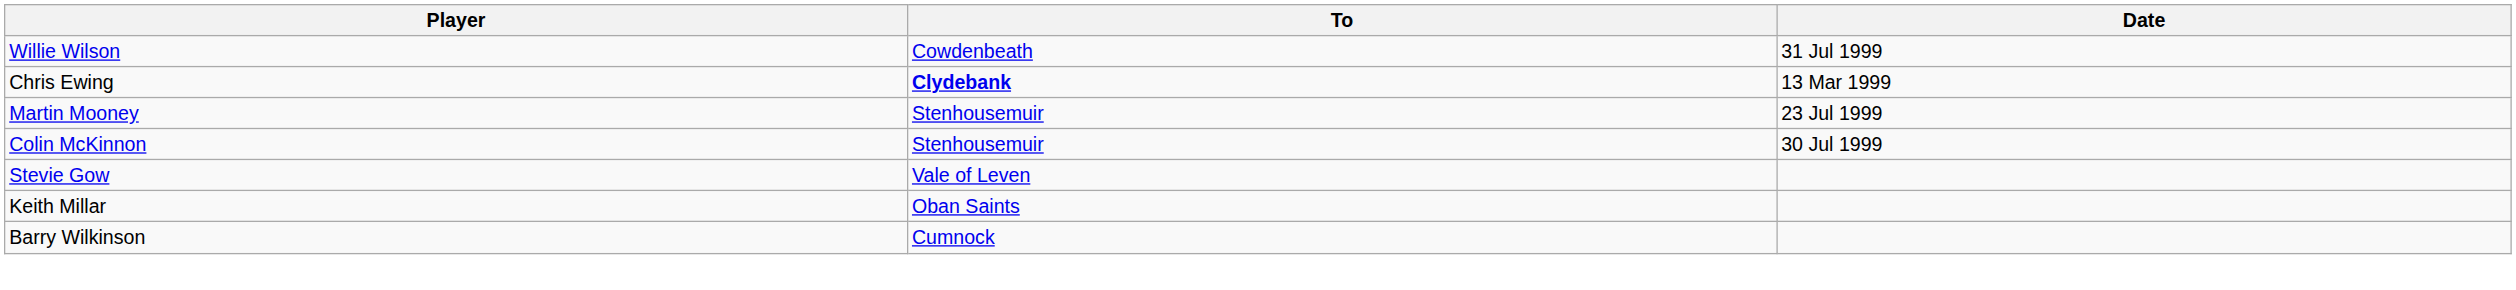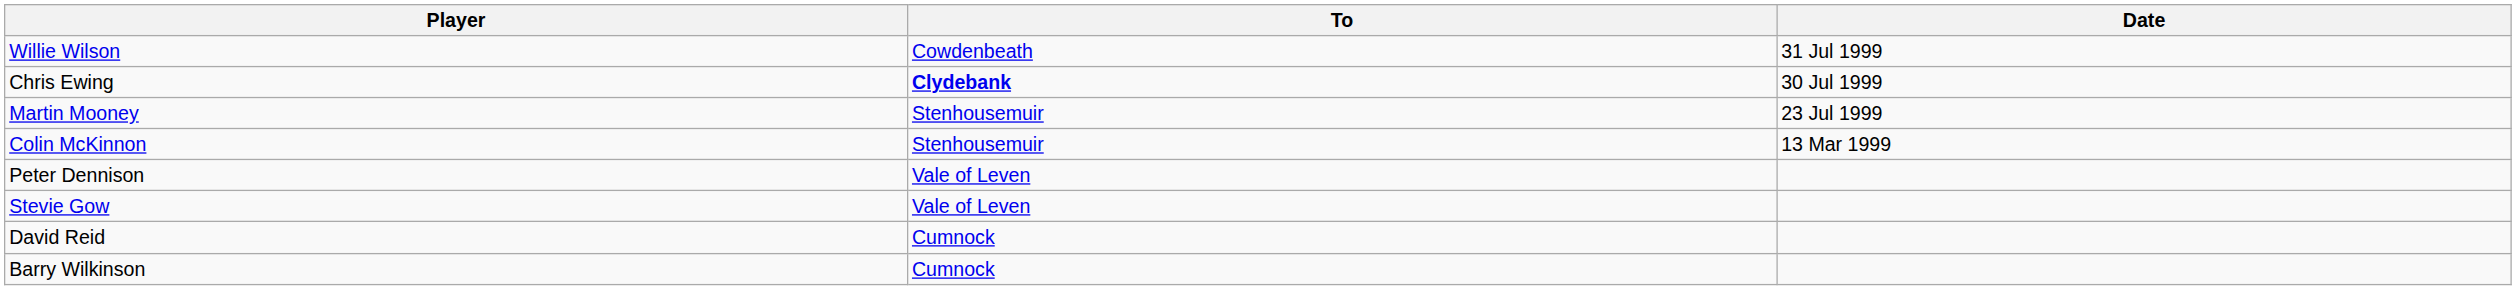Chris Ewing | Date: 13 Mar 1999 -> 30 Jul 1999
Colin McKinnon | Date: 30 Jul 1999 -> 13 Mar 1999
+ row: Peter Dennison | Vale of Leven
- row: Keith Millar | Oban Saints
+ row: David Reid | Cumnock
